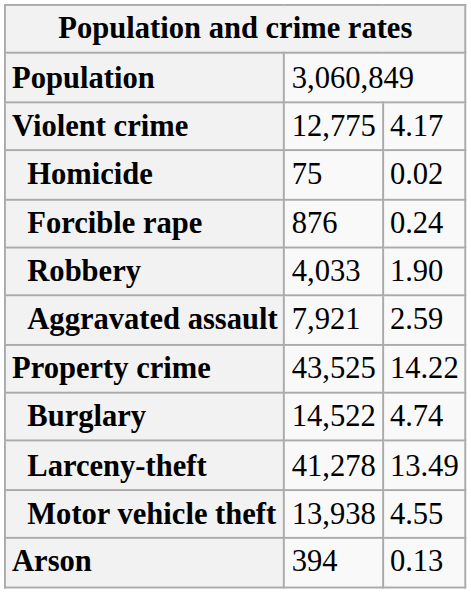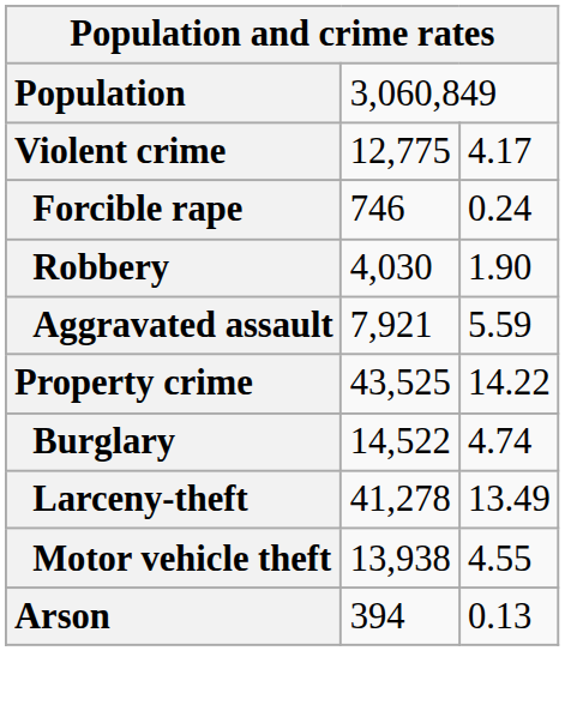- row: Homicide | 75 | 0.02
Forcible rape | column 2: 876 -> 746
Robbery | column 2: 4,033 -> 4,030
Aggravated assault | column 3: 2.59 -> 5.59
